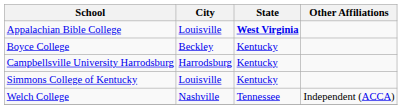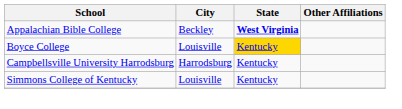Appalachian Bible College | City: Louisville -> Beckley
Boyce College | City: Beckley -> Louisville
Boyce College | State: no background -> gold background
- row: Welch College | Nashville | Tennessee | Independent (ACCA)
